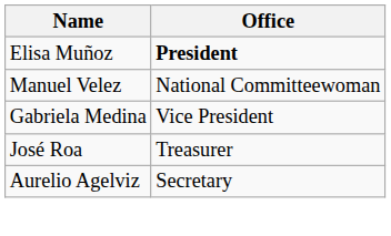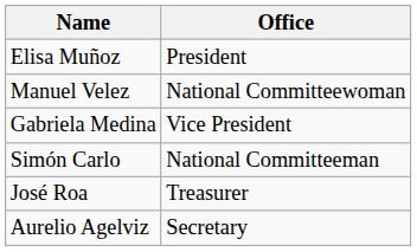Elisa Muñoz | Office: bold -> normal
+ row: Simón Carlo | National Committeeman
